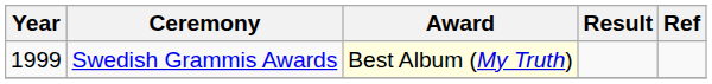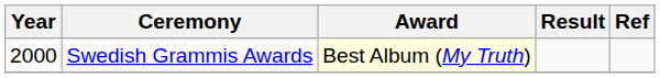Swedish Grammis Awards | Year: 1999 -> 2000
